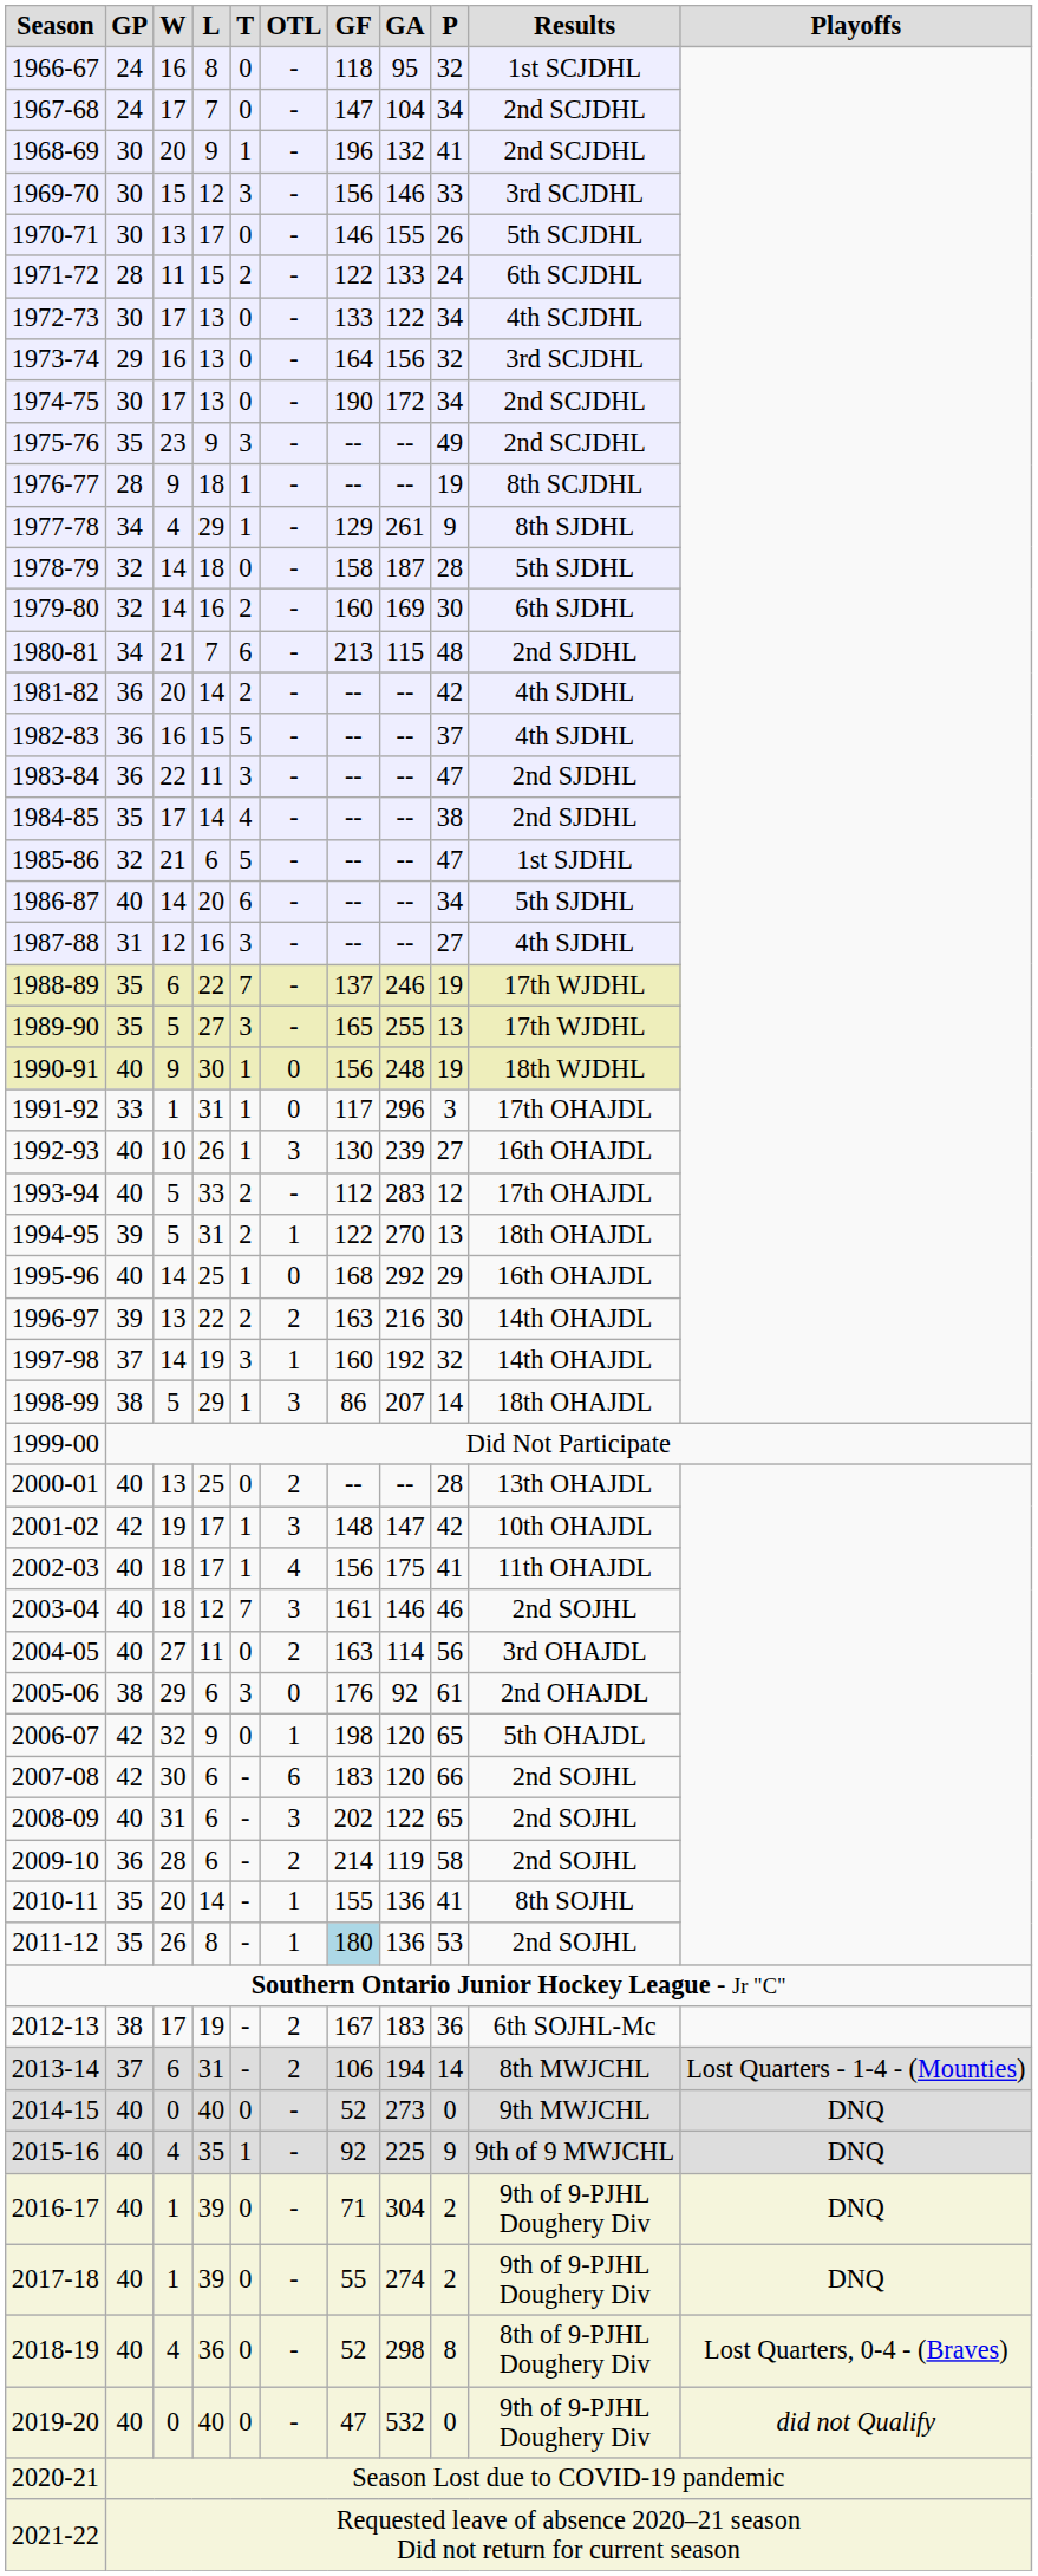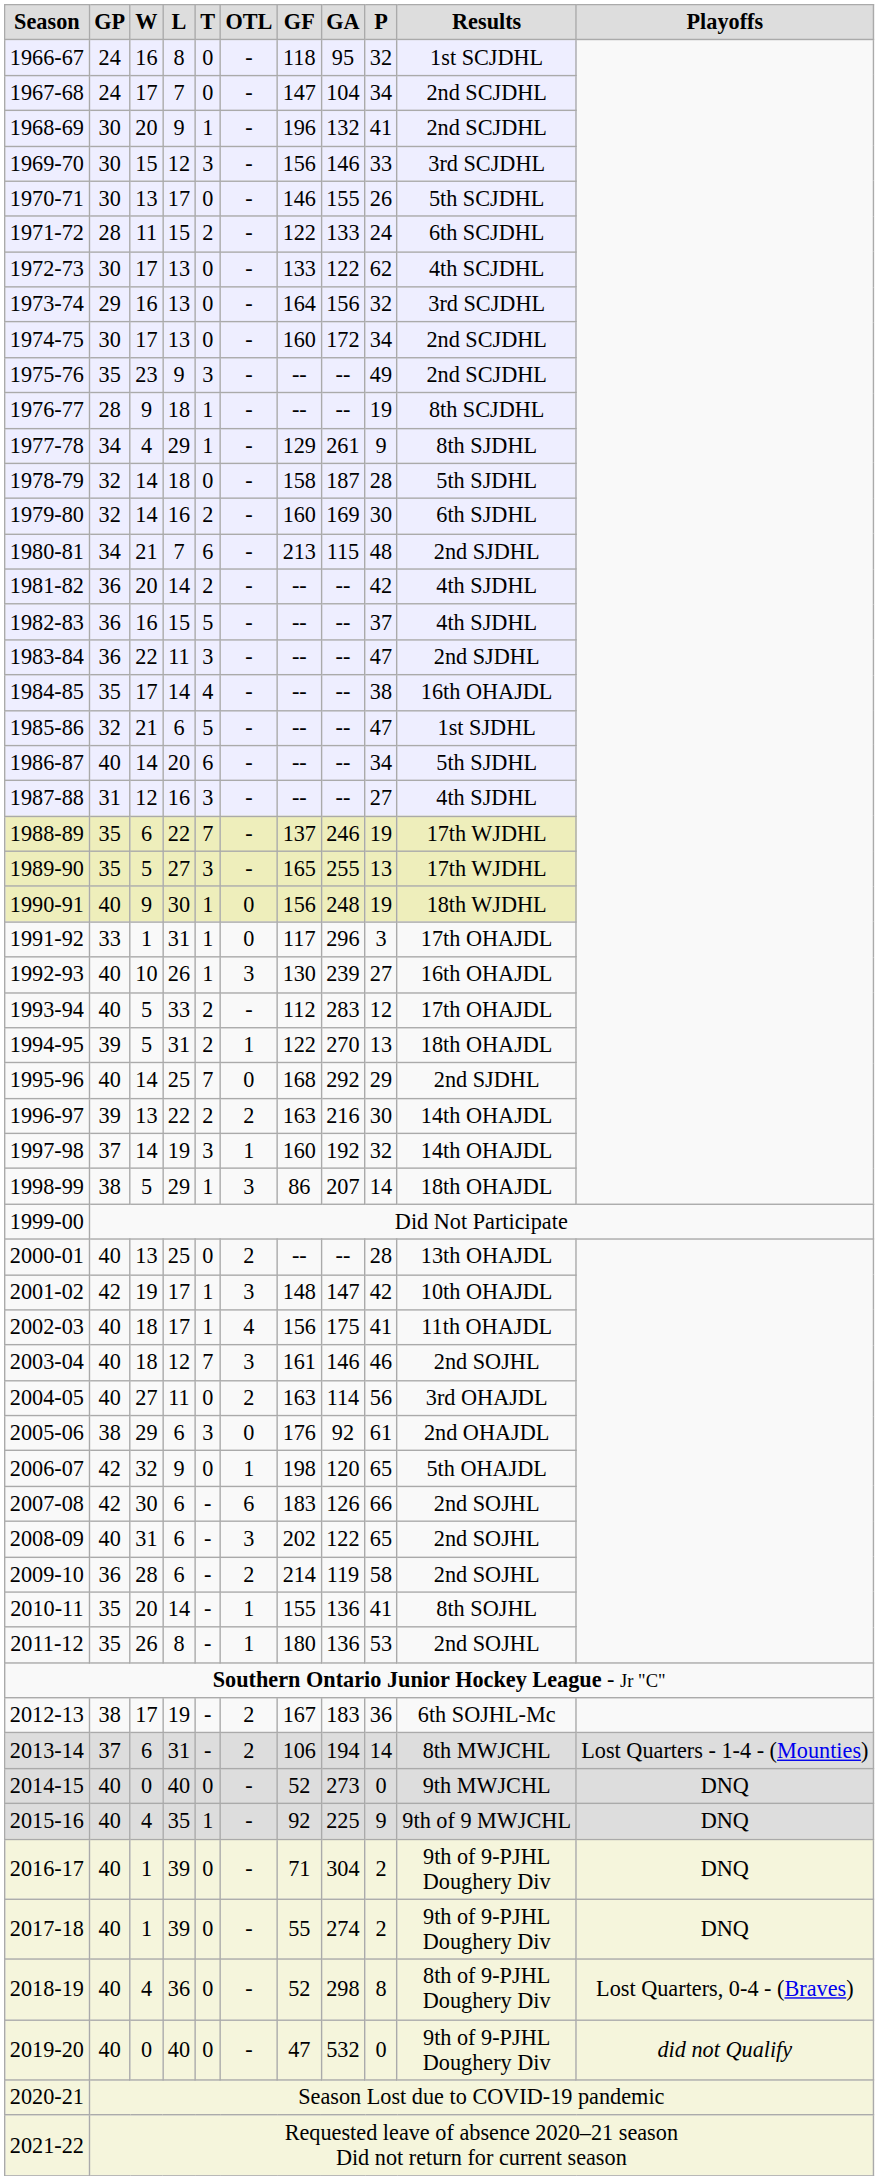1972-73 | P: 34 -> 62
1974-75 | GF: 190 -> 160
1984-85 | Results: 2nd SJDHL -> 16th OHAJDL
1995-96 | T: 1 -> 7
1995-96 | Results: 16th OHAJDL -> 2nd SJDHL
2007-08 | GA: 120 -> 126
2011-12 | GF: lightblue background -> no background
